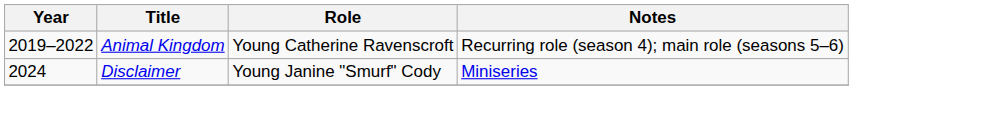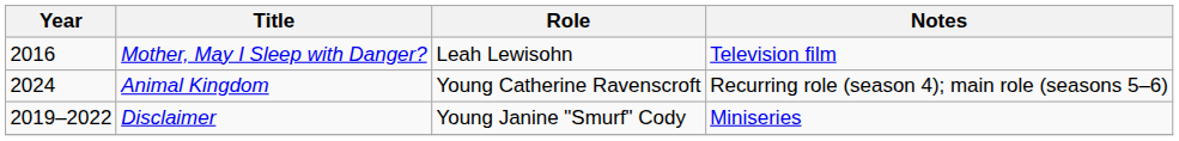+ row: 2016 | Mother, May I Sleep with Danger? | Leah Lewisohn | Television film
Animal Kingdom | Year: 2019–2022 -> 2024
Disclaimer | Year: 2024 -> 2019–2022
